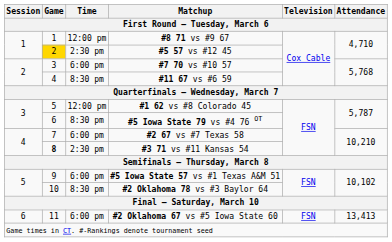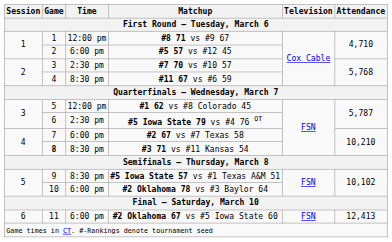#5 57 vs #12 45 | Game: gold background -> no background
#5 57 vs #12 45 | Time: 2:30 pm -> 6:00 pm
#7 70 vs #10 57 | Time: 6:00 pm -> 2:30 pm
#5 Iowa State 79 vs #4 76 OT | Time: 8:30 pm -> 2:30 pm
#3 71 vs #11 Kansas 54 | Time: 2:30 pm -> 8:30 pm
#5 Iowa State 57 vs #1 Texas A&M 51 | Time: 6:00 pm -> 8:30 pm
#2 Oklahoma 78 vs #3 Baylor 64 | Time: 8:30 pm -> 6:00 pm
#2 Oklahoma 67 vs #5 Iowa State 60 | Attendance: 13,413 -> 12,413
